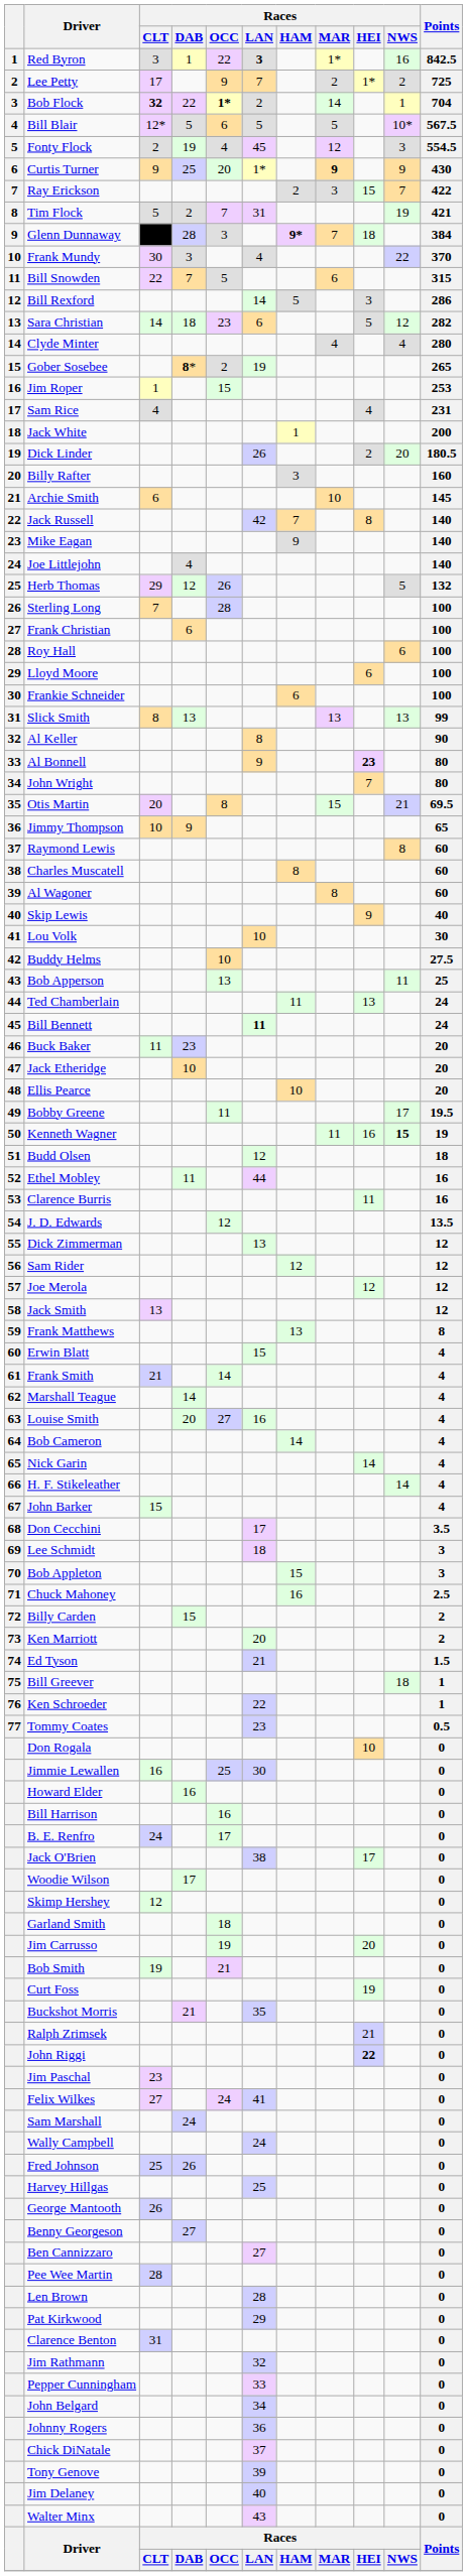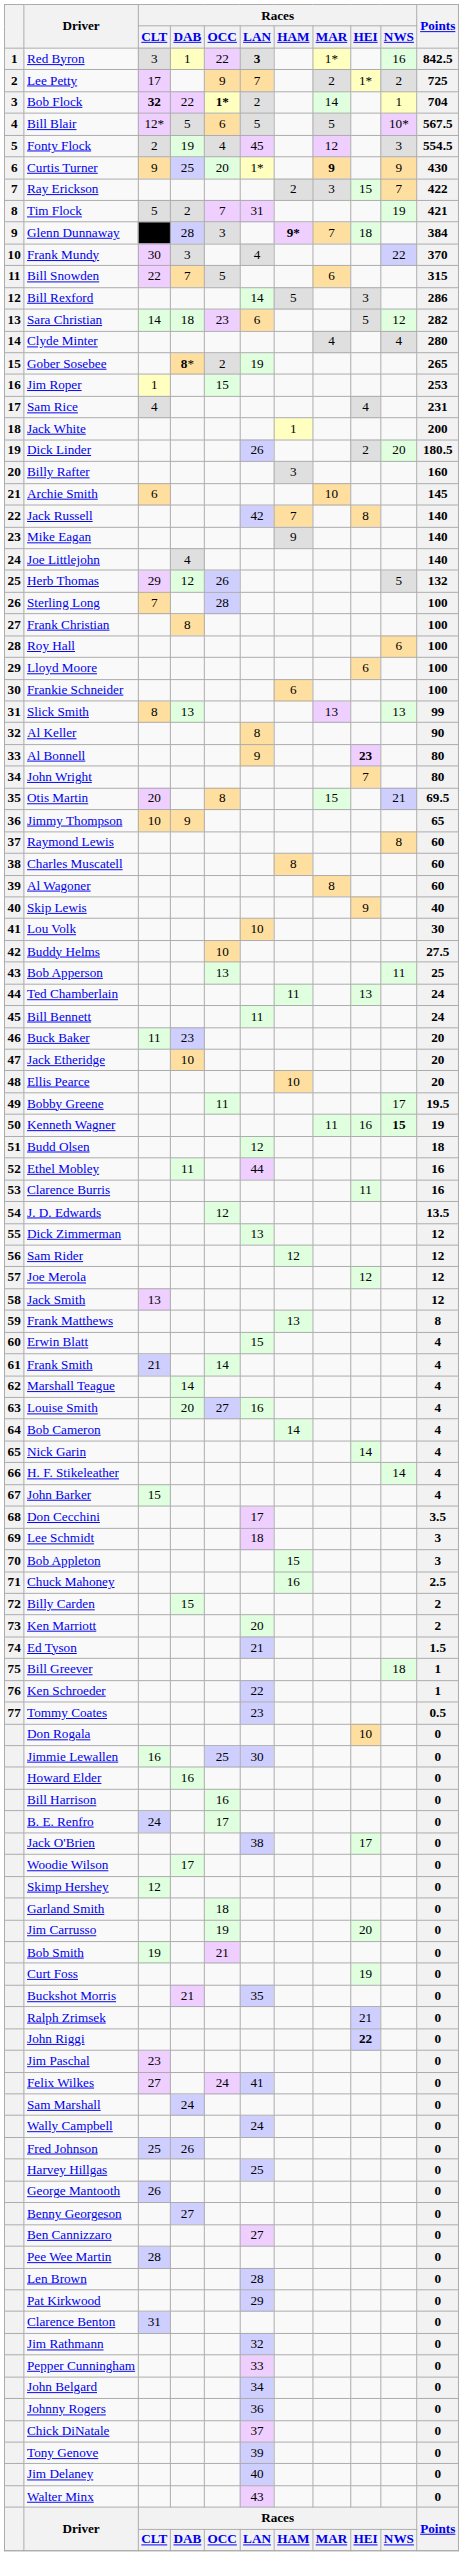Frank Christian | Races / DAB: 6 -> 8
Bill Bennett | Races / LAN: bold -> normal
